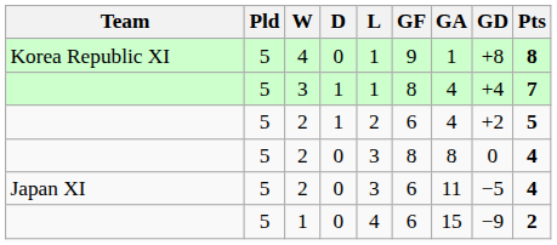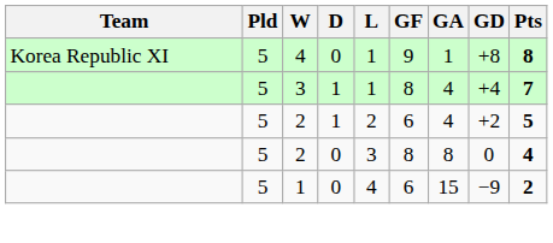- row: Japan XI | 5 | 2 | 0 | 3 | 6 | 11 | −5 | 4
